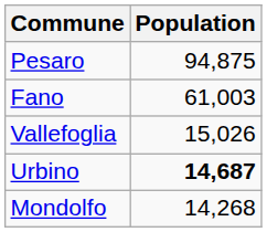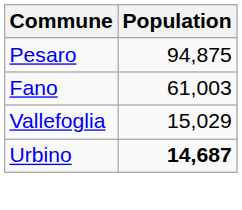Vallefoglia | Population: 15,026 -> 15,029
- row: Mondolfo | 14,268
